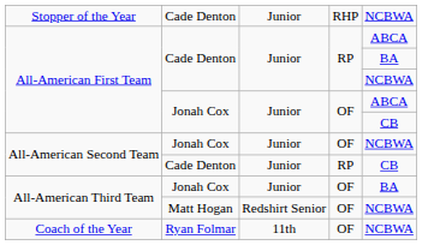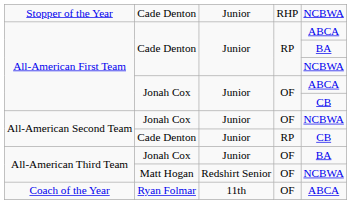Coach of the Year | column 5: NCBWA -> ABCA
